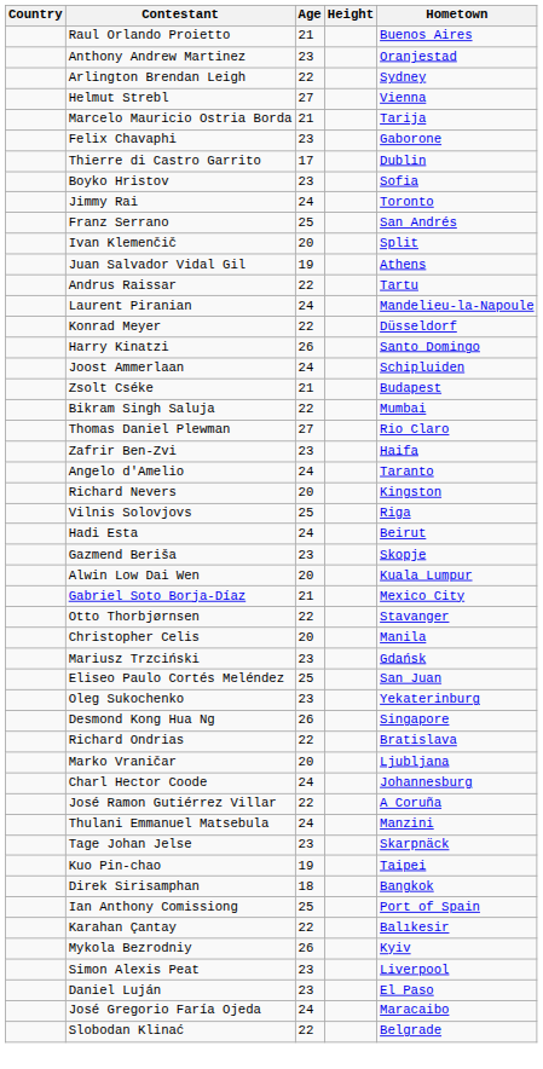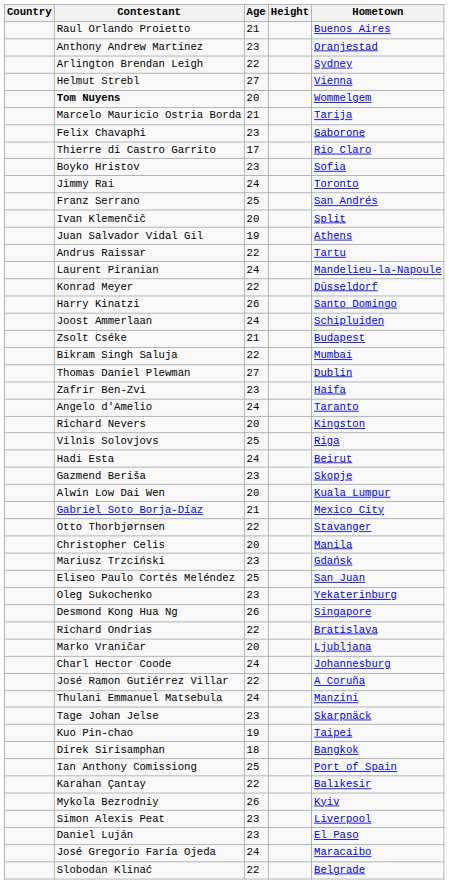+ row: Tom Nuyens | 20 | Wommelgem
Thierre di Castro Garrito | Hometown: Dublin -> Rio Claro
Thomas Daniel Plewman | Hometown: Rio Claro -> Dublin
